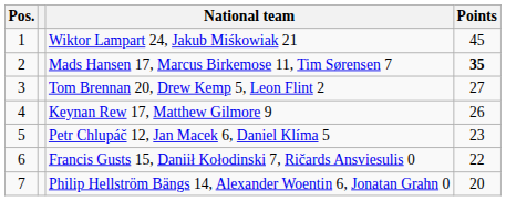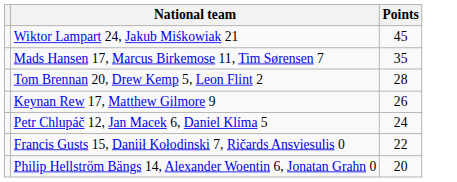- column: Pos. | 1 | 2 | 3 | 4 | 5 | 6 | 7
Mads Hansen 17, Marcus Birkemose 11, Tim Sørensen 7 | Points: bold -> normal
Tom Brennan 20, Drew Kemp 5, Leon Flint 2 | Points: 27 -> 28
Petr Chlupáč 12, Jan Macek 6, Daniel Klíma 5 | Points: 23 -> 24
